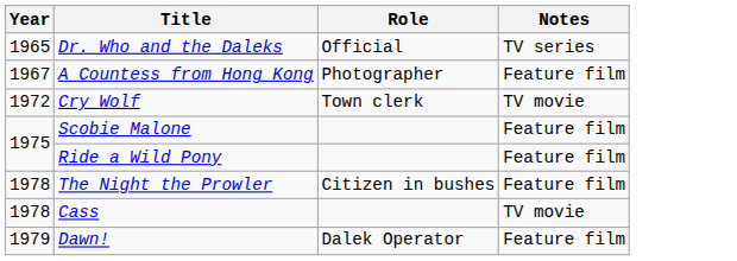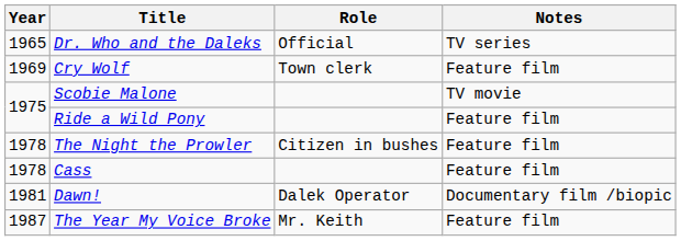- row: 1967 | A Countess from Hong Kong | Photographer | Feature film
Cry Wolf | Year: 1972 -> 1969
Cry Wolf | Notes: TV movie -> Feature film
Scobie Malone | Notes: Feature film -> TV movie
Cass | Notes: TV movie -> Feature film
Dawn! | Year: 1979 -> 1981
Dawn! | Notes: Feature film -> Documentary film /biopic
+ row: 1987 | The Year My Voice Broke | Mr. Keith | Feature film
